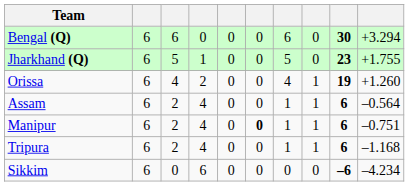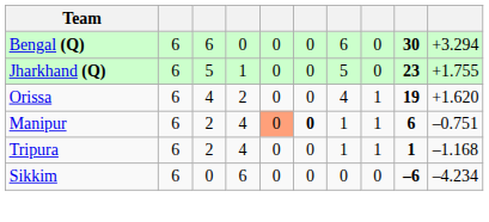Orissa | column 10: +1.260 -> +1.620
- row: Assam | 6 | 2 | 4 | 0 | 0 | 1 | 1 | 6 | –0.564
Manipur | column 5: no background -> lightsalmon background
Tripura | column 9: 6 -> 1
